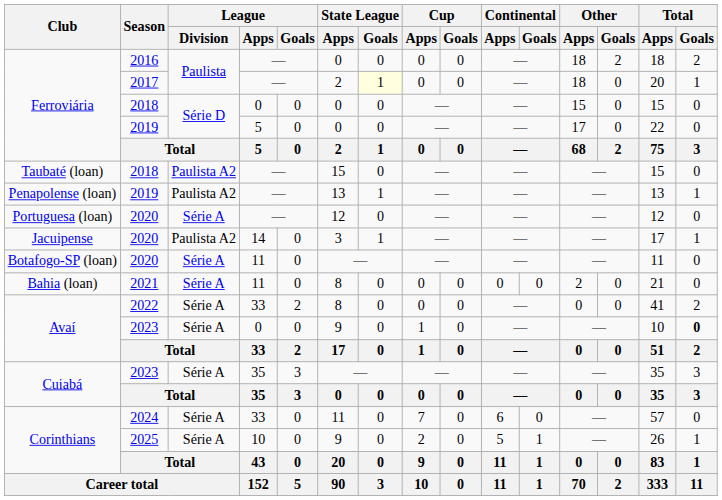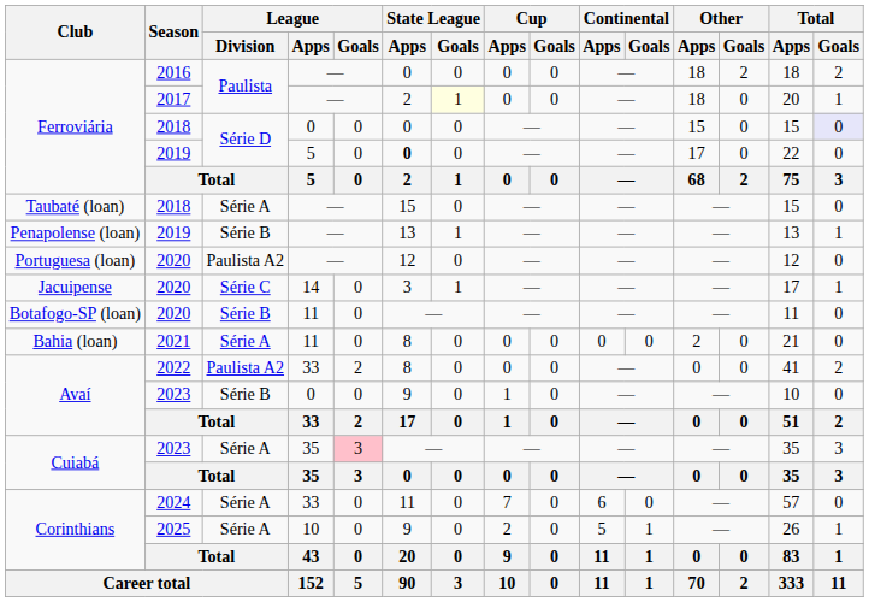Ferroviária / 2018 | Total / Goals: no background -> lavender background
Ferroviária / 2019 | State League / Apps: normal -> bold
Taubaté (loan) | League / Division: Paulista A2 -> Série A
Penapolense (loan) | League / Division: Paulista A2 -> Série B
Portuguesa (loan) | League / Division: Série A -> Paulista A2
Jacuipense | League / Division: Paulista A2 -> Série C
Botafogo-SP (loan) | League / Division: Série A -> Série B
Avaí / 2022 | League / Division: Série A -> Paulista A2
Avaí / 2023 | League / Division: Série A -> Série B
Avaí / 2023 | Total / Goals: bold -> normal
Cuiabá / 2023 | League / Goals: no background -> pink background
